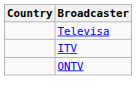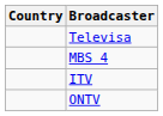+ row: MBS 4
